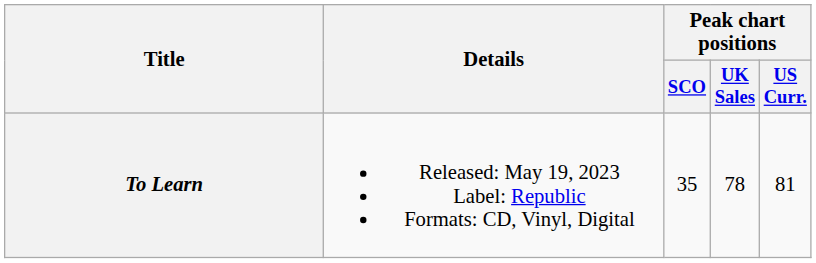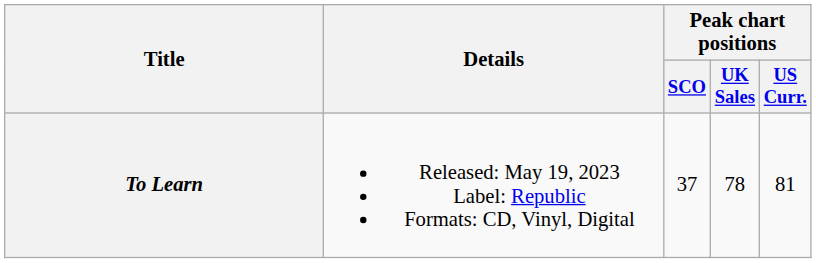To Learn | Peak chart positions / SCO: 35 -> 37
